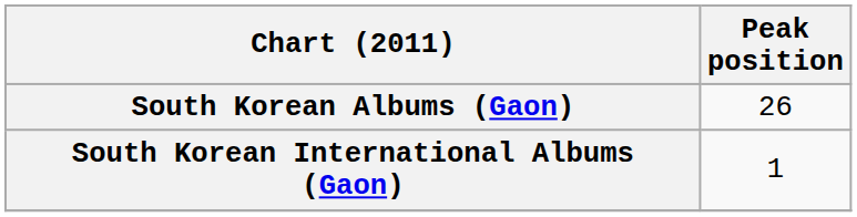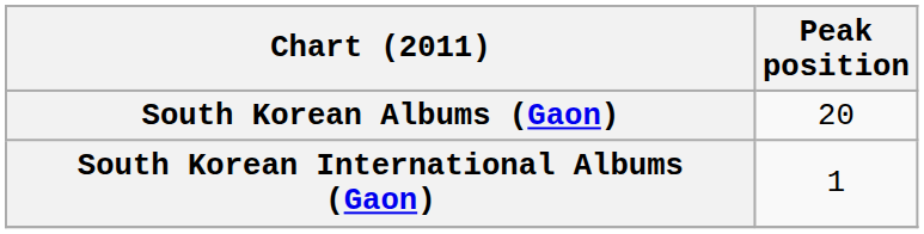South Korean Albums (Gaon) | Peak position: 26 -> 20
